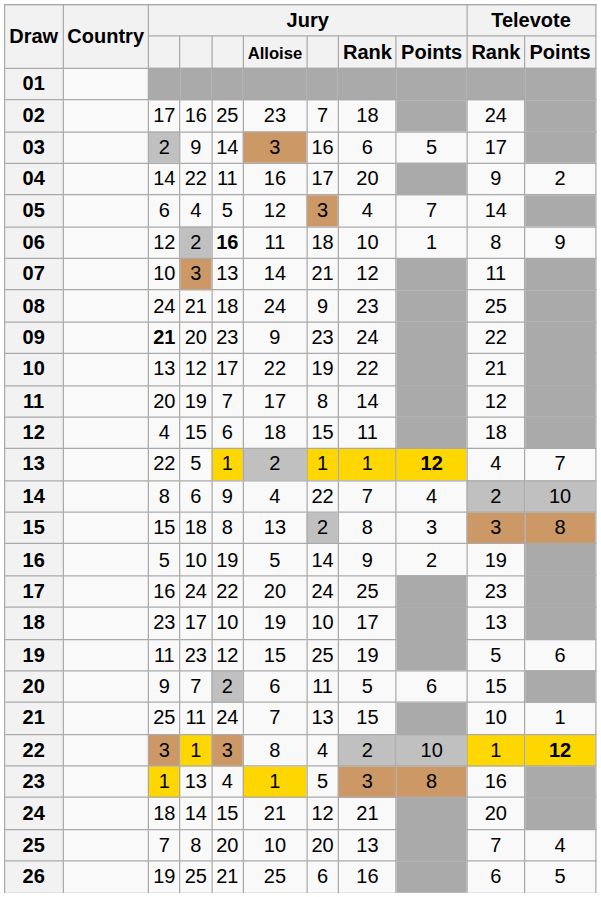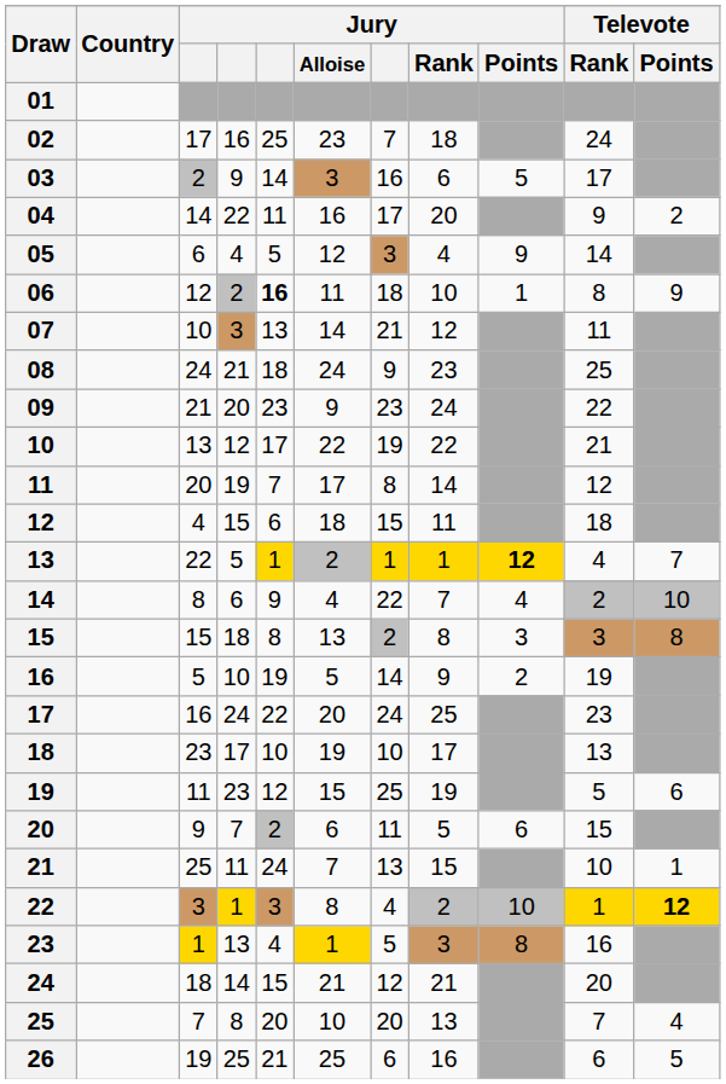05 | Jury / Points: 7 -> 9
09 | column 3: bold -> normal
